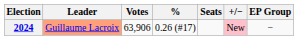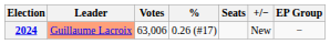2024 | Votes: 63,906 -> 63,006
2024 | +/−: pink background -> no background
